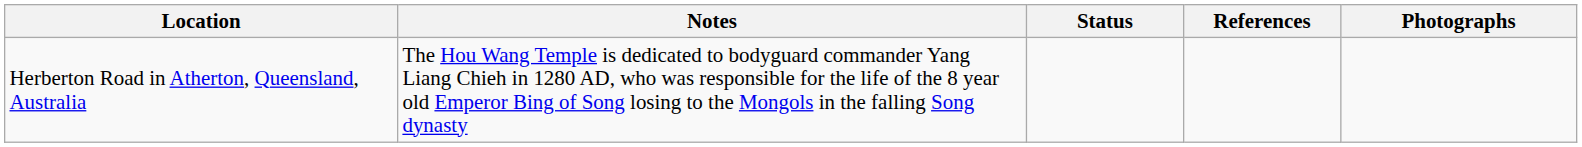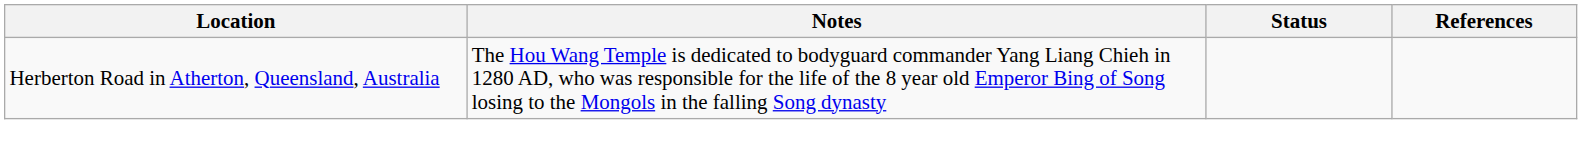- column: Photographs
